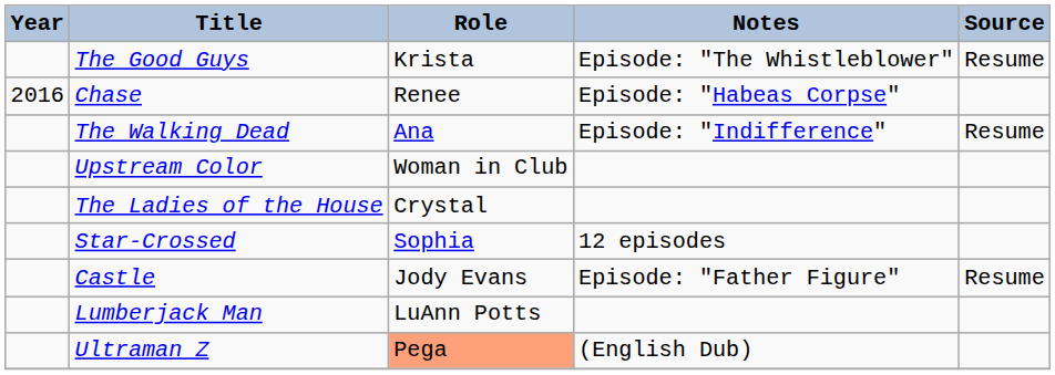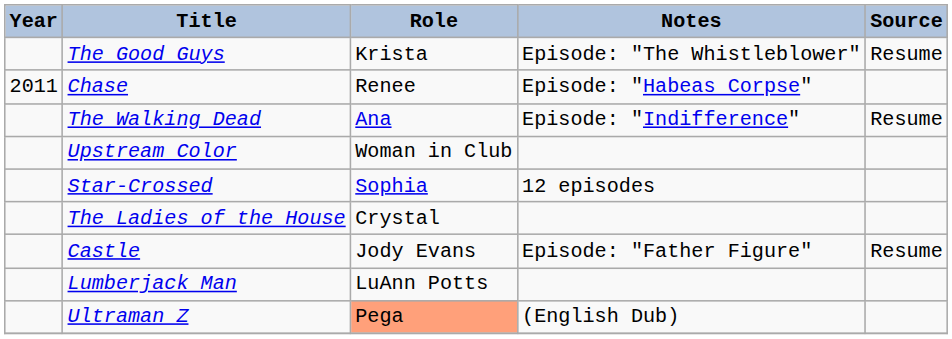Chase | Year: 2016 -> 2011
rows swapped: Star-Crossed <-> The Ladies of the House
